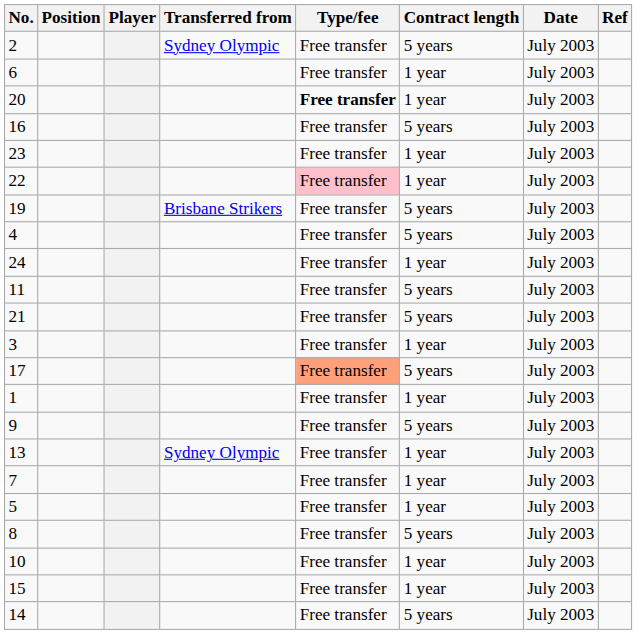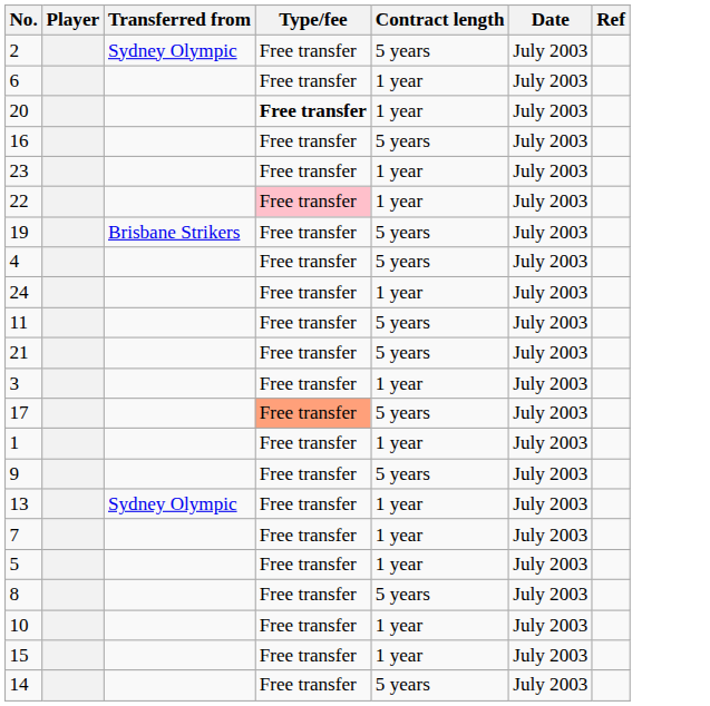- column: Position
